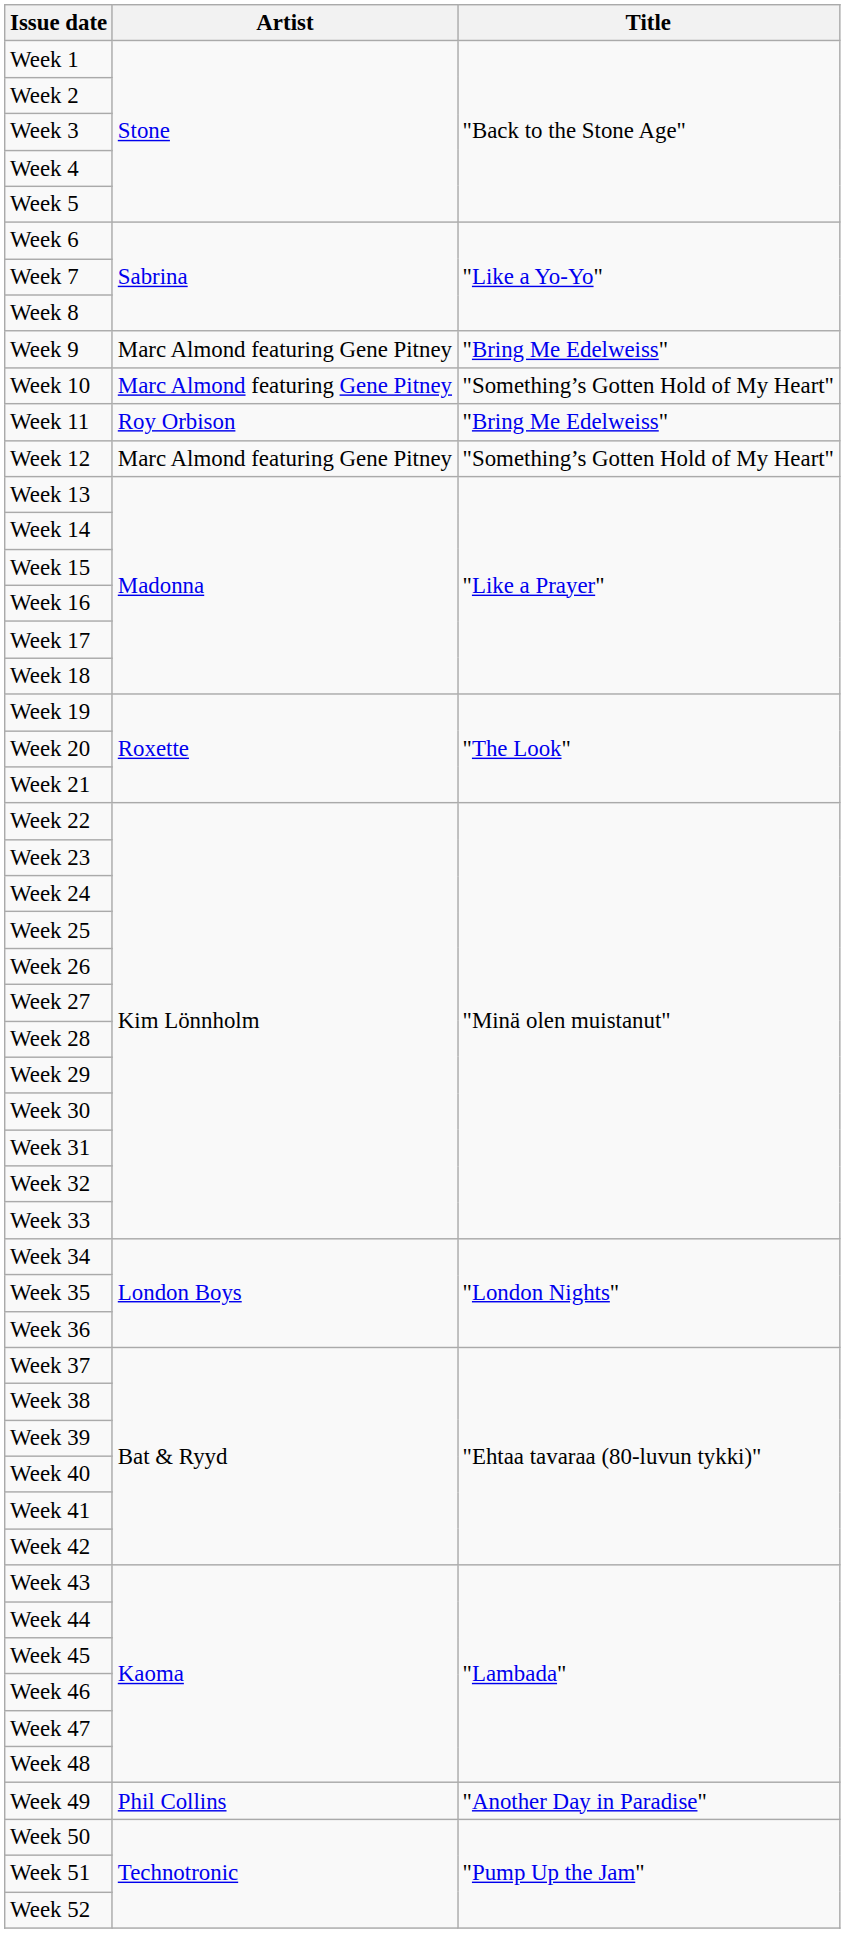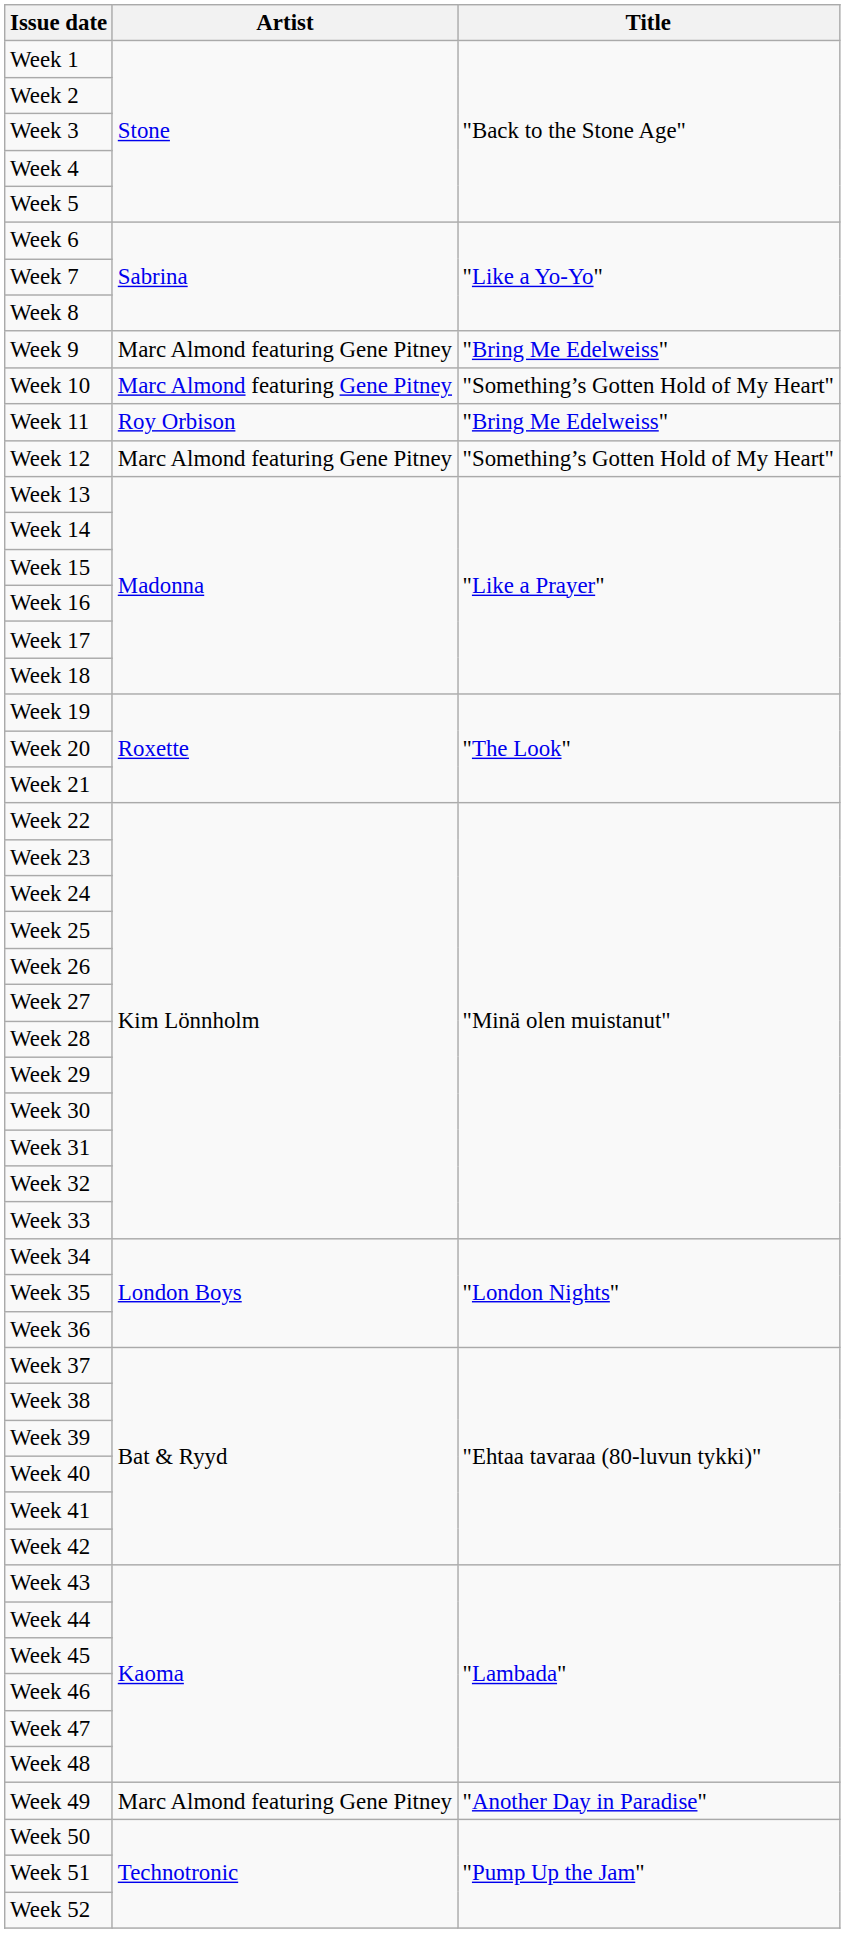Week 49 | Artist: Phil Collins -> Marc Almond featuring Gene Pitney
